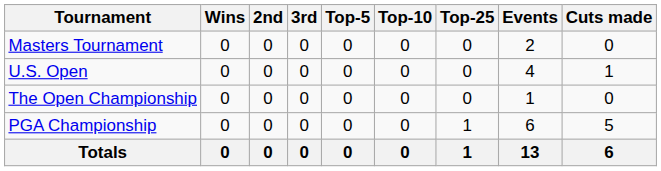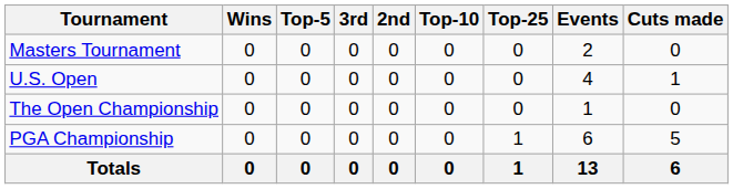columns swapped: 2nd <-> Top-5
